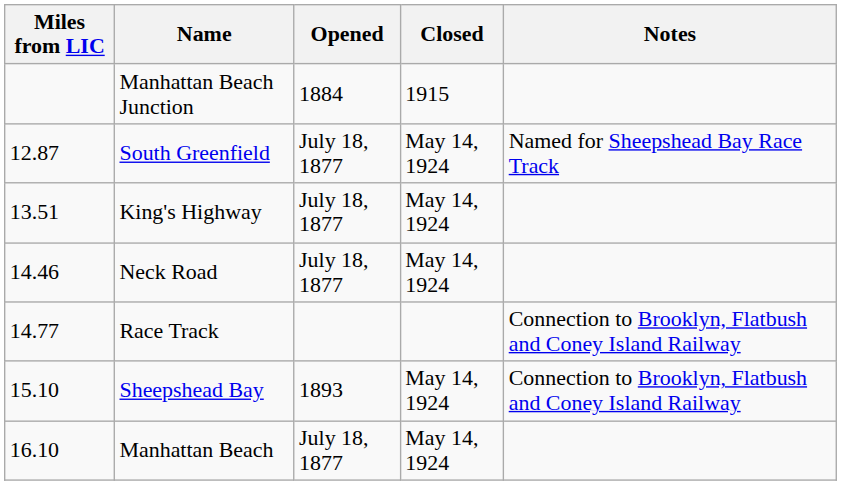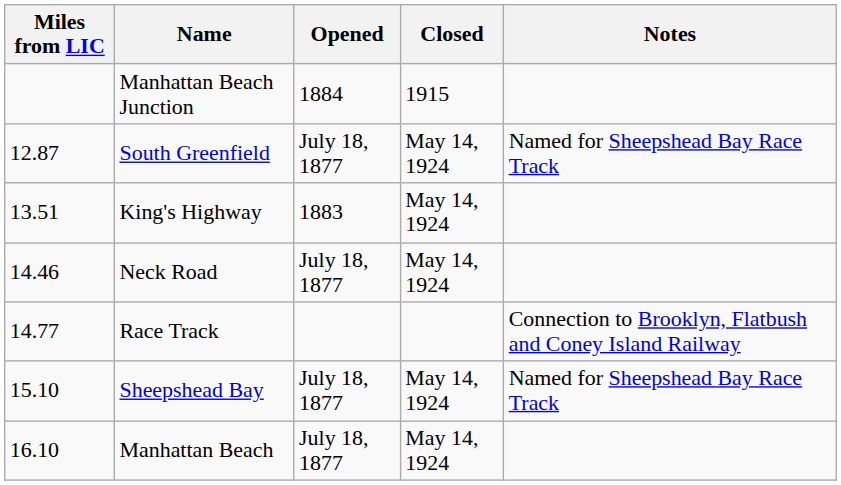King's Highway | Opened: July 18, 1877 -> 1883
Sheepshead Bay | Opened: 1893 -> July 18, 1877
Sheepshead Bay | Notes: Connection to Brooklyn, Flatbush and Coney Island Railway -> Named for Sheepshead Bay Race Track
